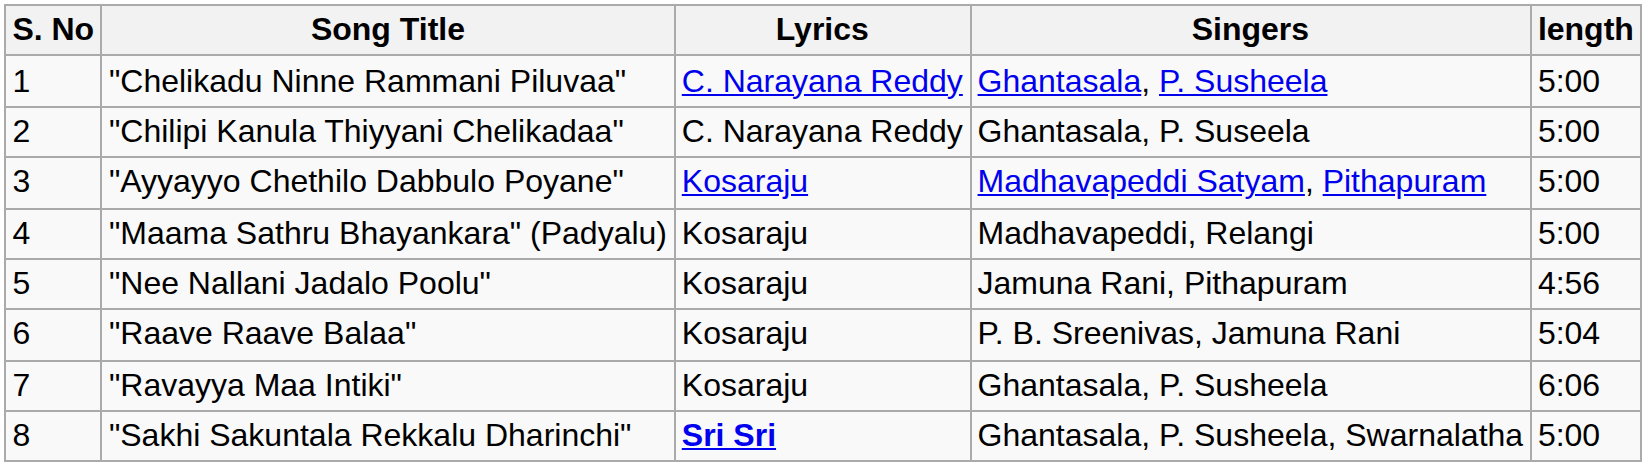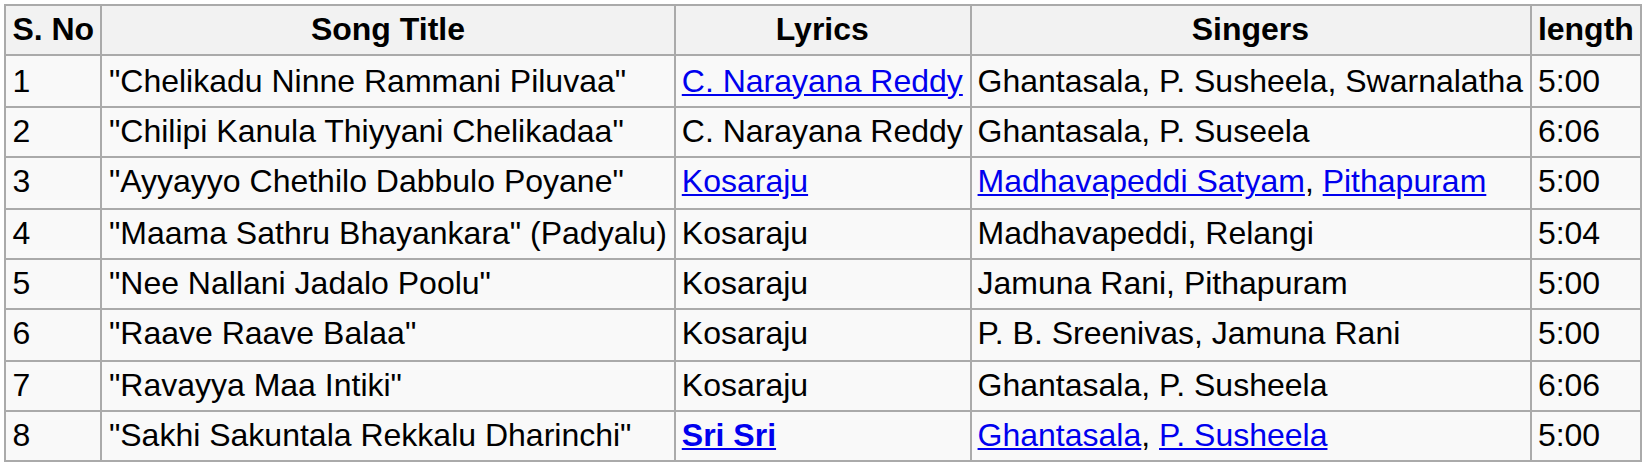"Chelikadu Ninne Rammani Piluvaa" | Singers: Ghantasala, P. Susheela -> Ghantasala, P. Susheela, Swarnalatha
"Chilipi Kanula Thiyyani Chelikadaa" | length: 5:00 -> 6:06
"Maama Sathru Bhayankara" (Padyalu) | length: 5:00 -> 5:04
"Nee Nallani Jadalo Poolu" | length: 4:56 -> 5:00
"Raave Raave Balaa" | length: 5:04 -> 5:00
"Sakhi Sakuntala Rekkalu Dharinchi" | Singers: Ghantasala, P. Susheela, Swarnalatha -> Ghantasala, P. Susheela
